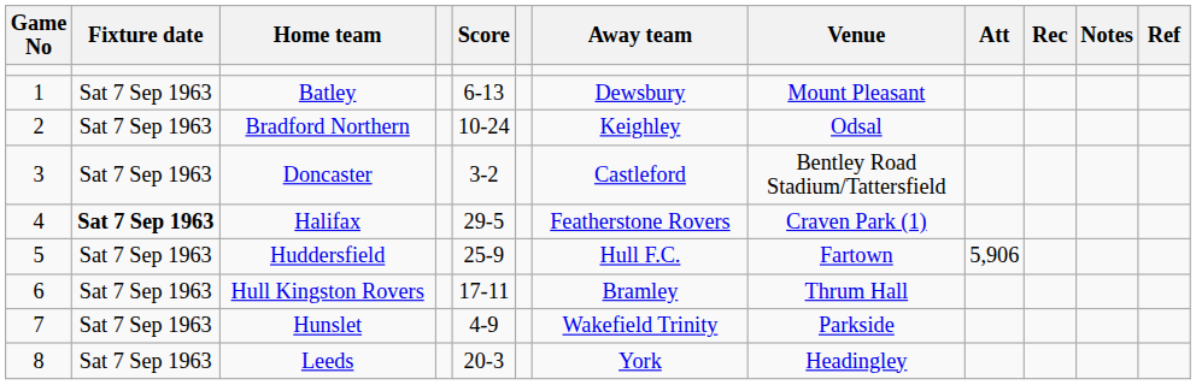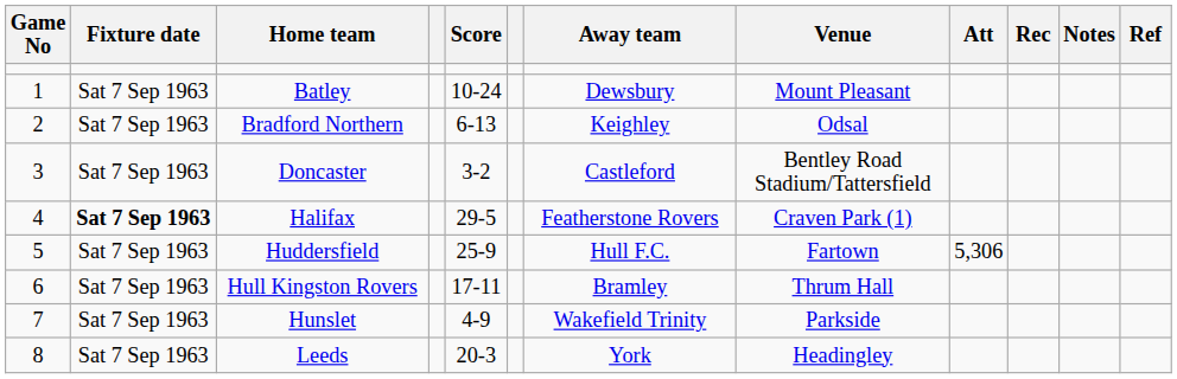Batley | Score: 6-13 -> 10-24
Bradford Northern | Score: 10-24 -> 6-13
Huddersfield | Att: 5,906 -> 5,306
